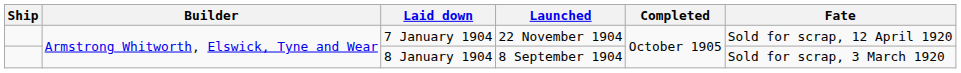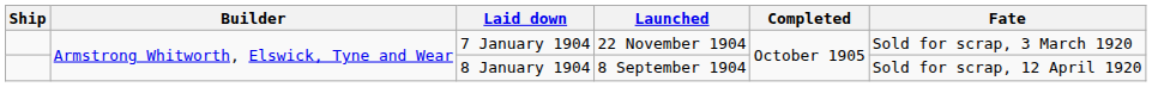7 January 1904 | Fate: Sold for scrap, 12 April 1920 -> Sold for scrap, 3 March 1920
8 January 1904 | Fate: Sold for scrap, 3 March 1920 -> Sold for scrap, 12 April 1920
